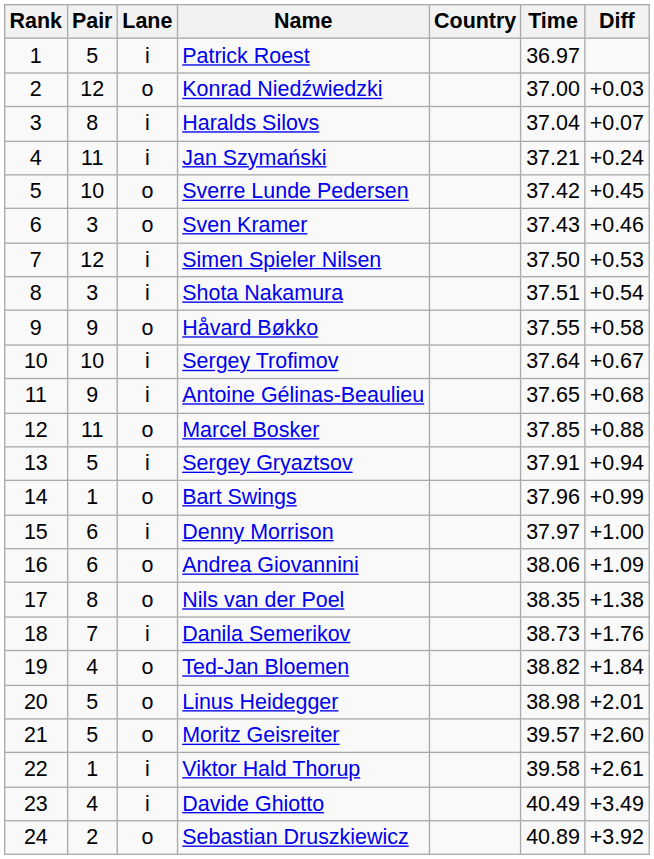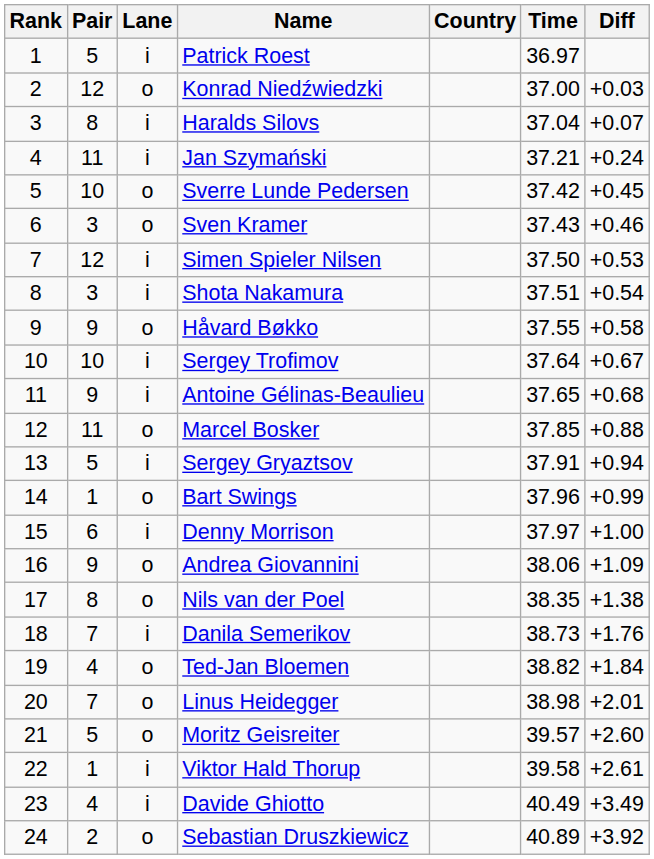Andrea Giovannini | Pair: 6 -> 9
Linus Heidegger | Pair: 5 -> 7
